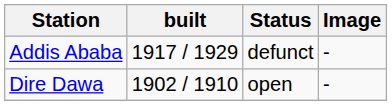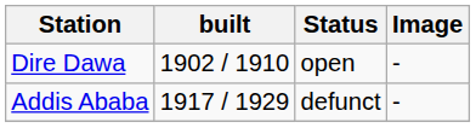rows swapped: Dire Dawa <-> Addis Ababa
